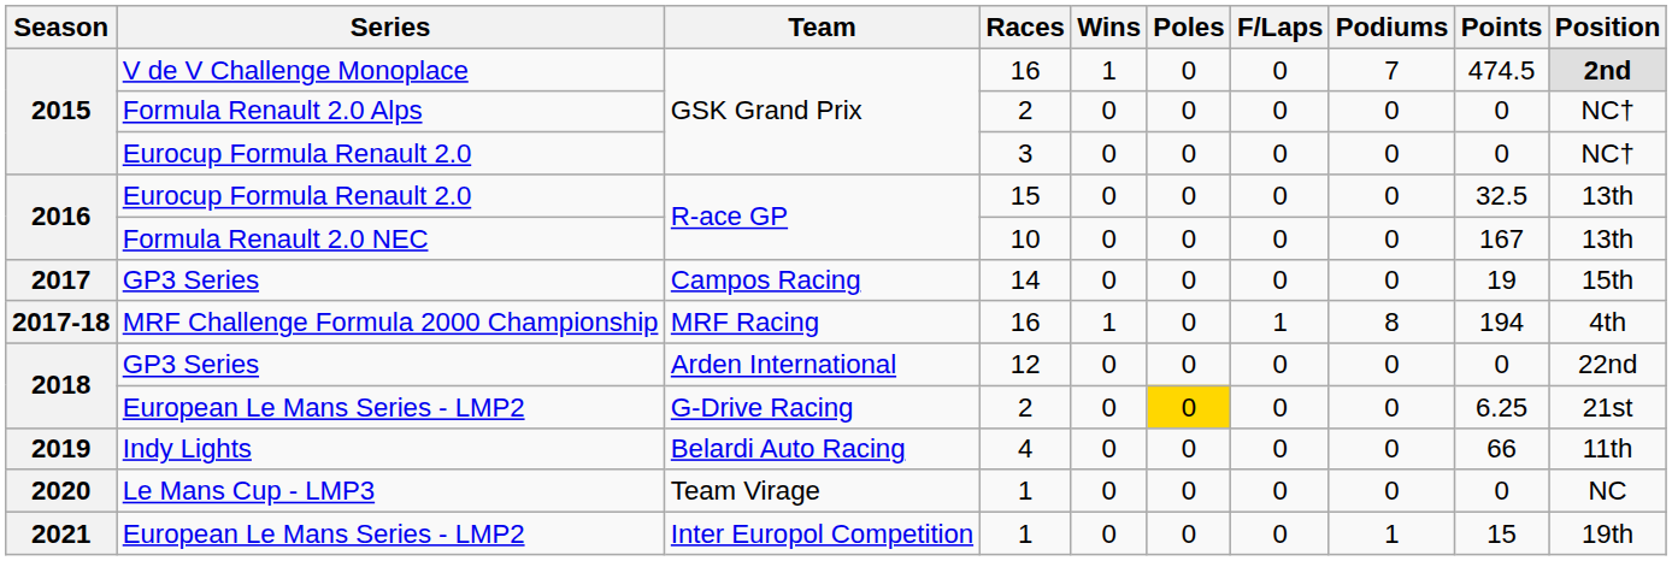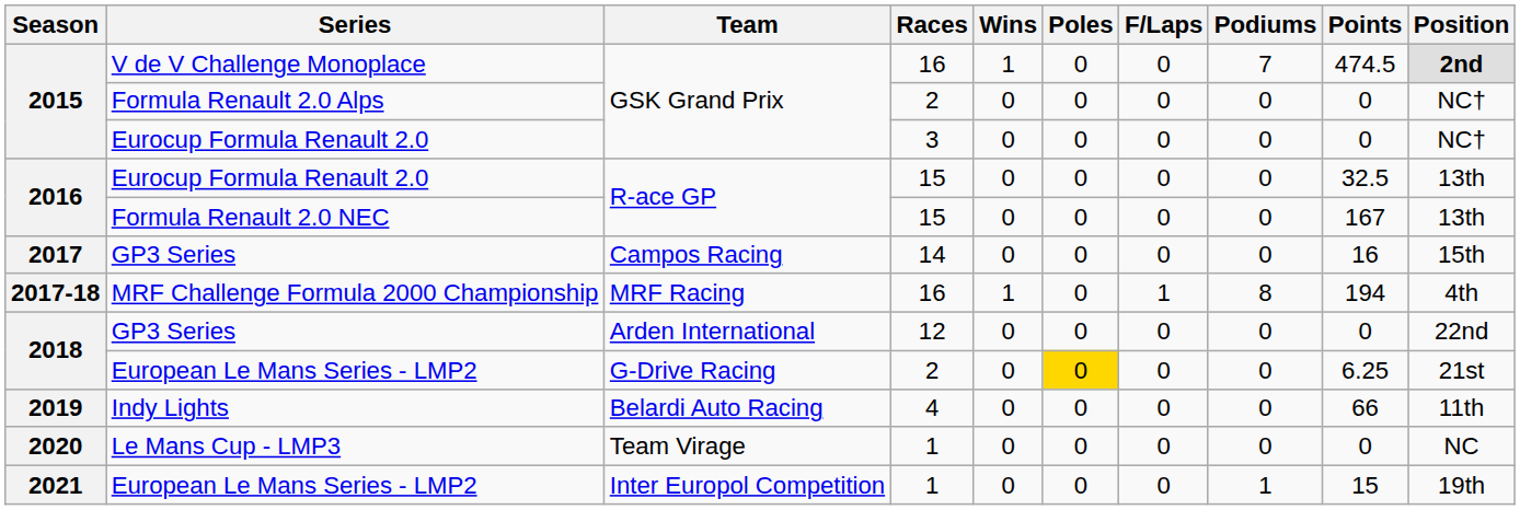Formula Renault 2.0 NEC | Races: 10 -> 15
GP3 Series / Campos Racing | Points: 19 -> 16
